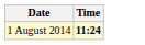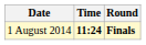+ column: Round | Finals
